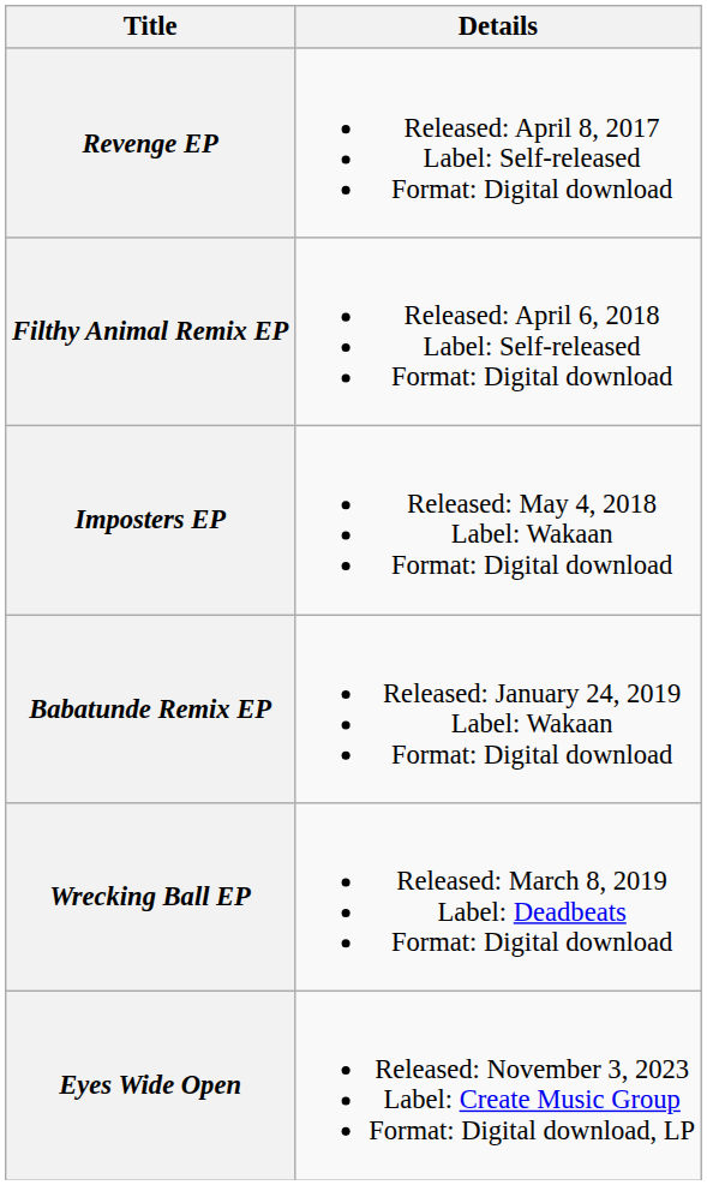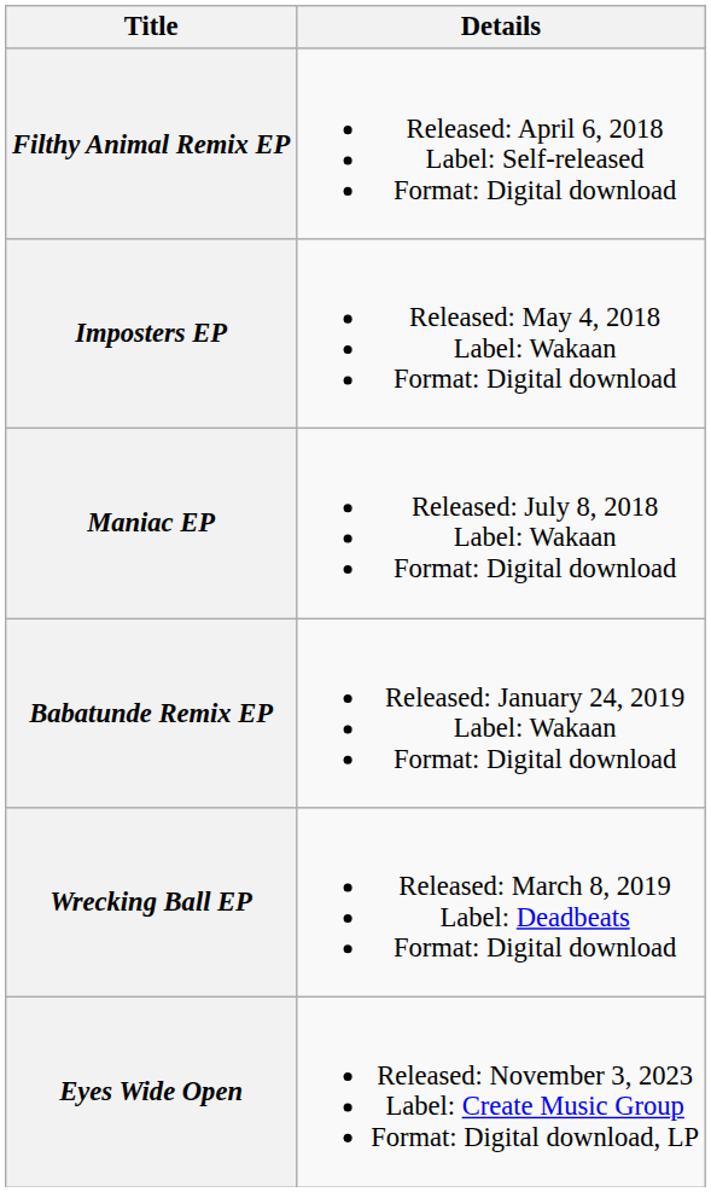- row: Revenge EP | Released: April 8, 2017 Label: Self-released Format: Digital download
+ row: Maniac EP | Released: July 8, 2018 Label: Wakaan Format: Digital download
